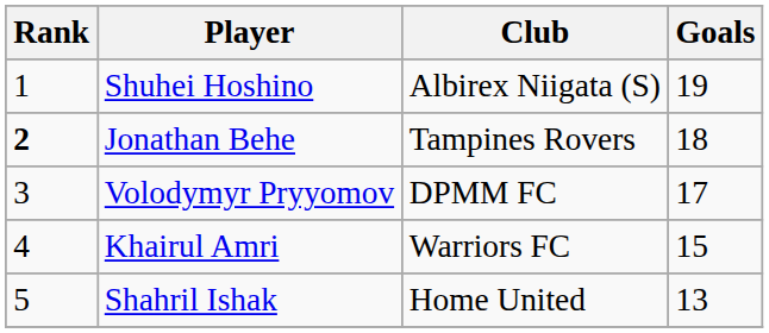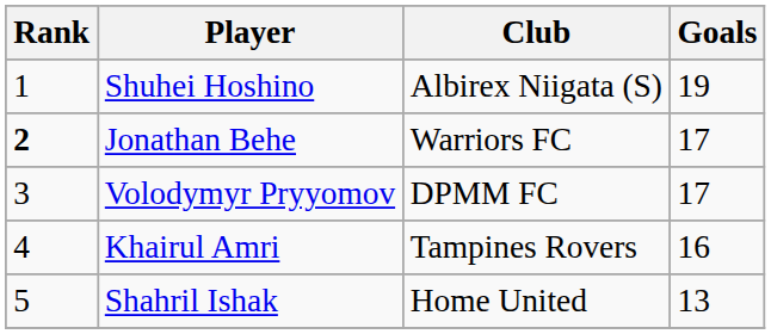Jonathan Behe | Club: Tampines Rovers -> Warriors FC
Jonathan Behe | Goals: 18 -> 17
Khairul Amri | Club: Warriors FC -> Tampines Rovers
Khairul Amri | Goals: 15 -> 16
